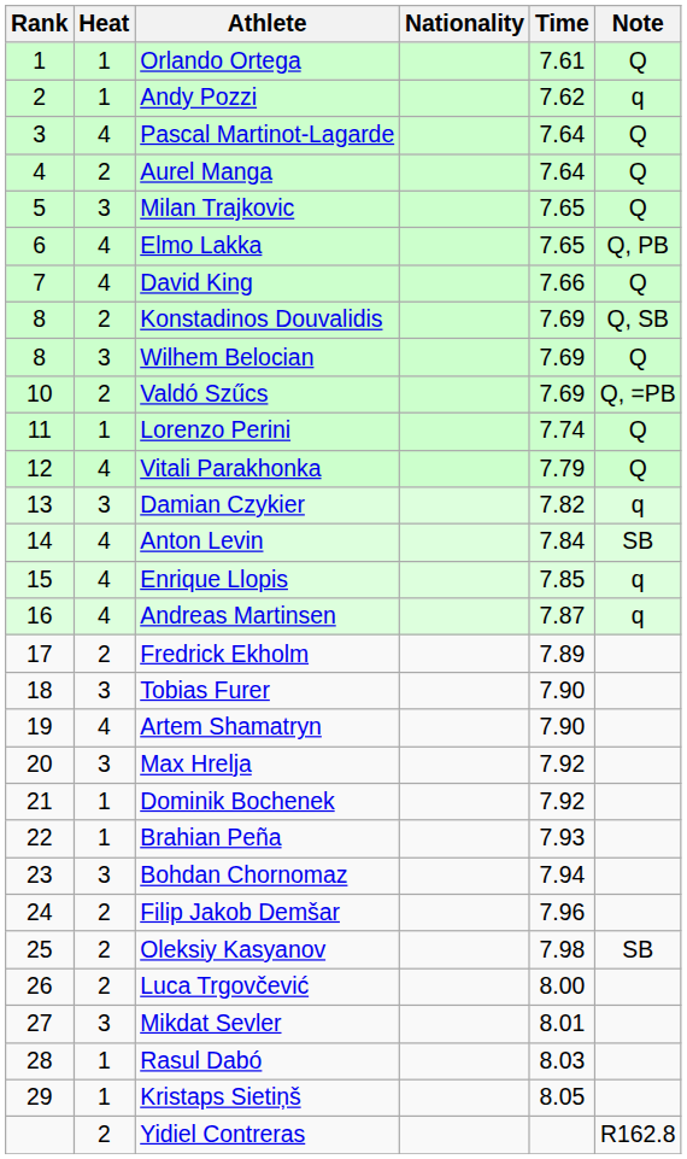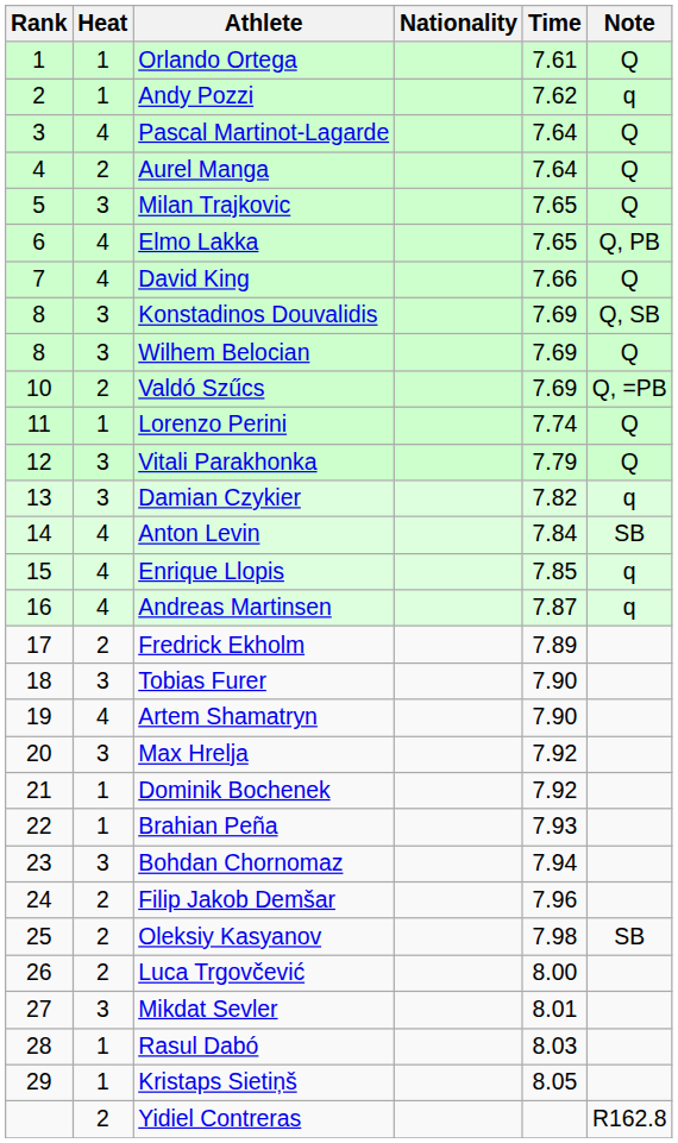Konstadinos Douvalidis | Heat: 2 -> 3
Vitali Parakhonka | Heat: 4 -> 3
